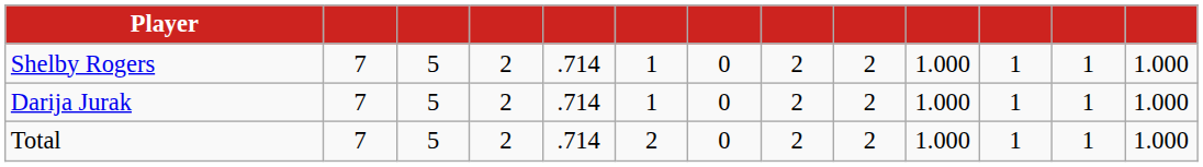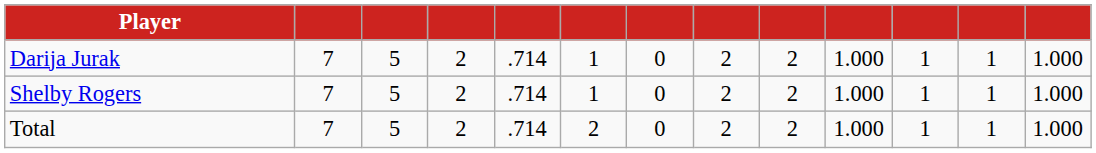rows swapped: Darija Jurak <-> Shelby Rogers
